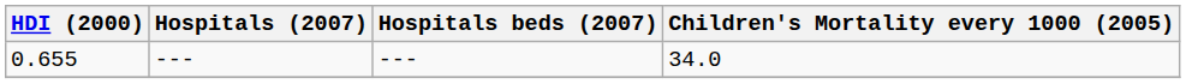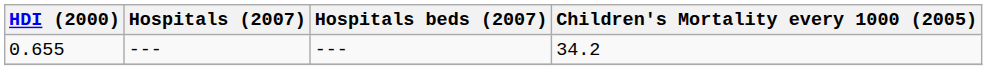0.655 | Children's Mortality every 1000 (2005): 34.0 -> 34.2
